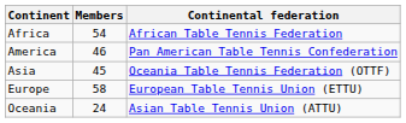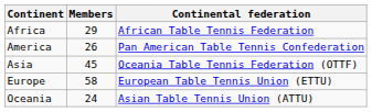Africa | Members: 54 -> 29
America | Members: 46 -> 26
